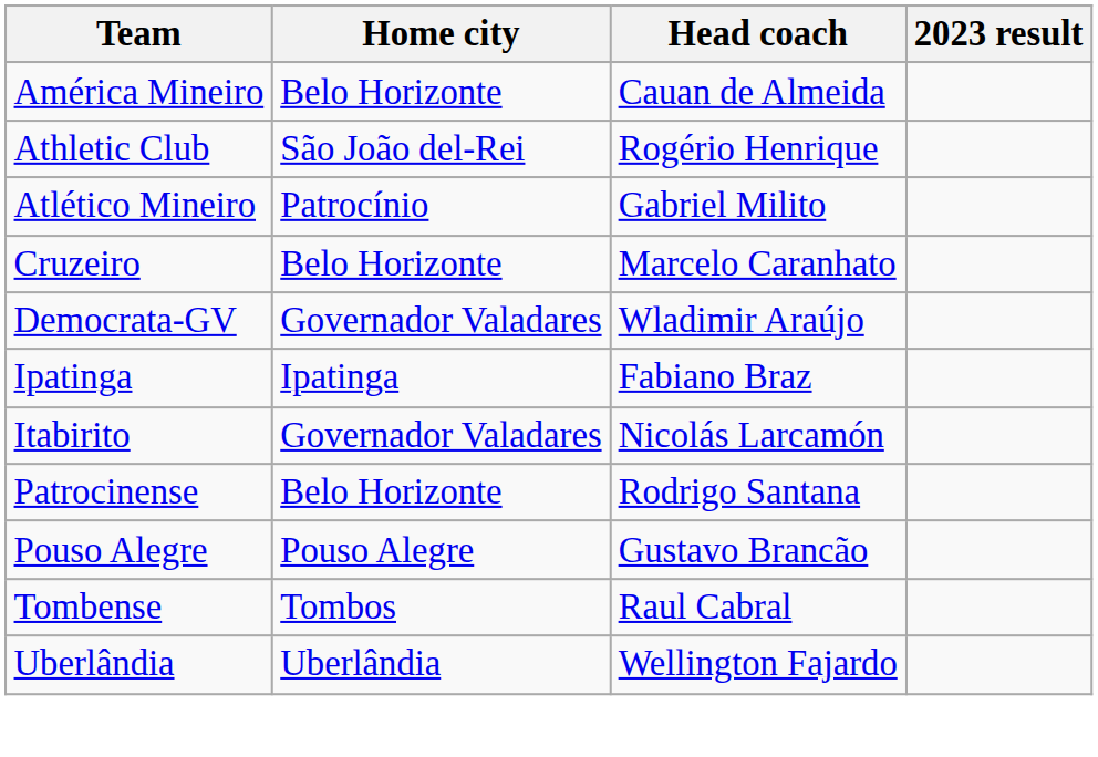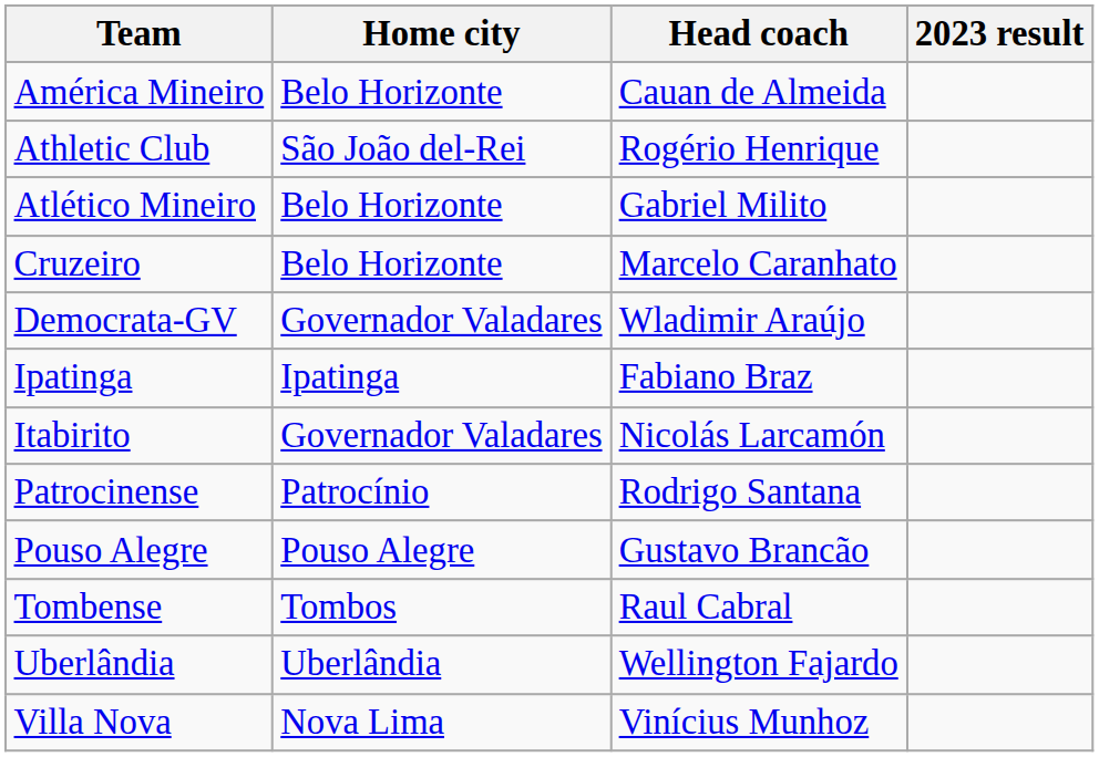Atlético Mineiro | Home city: Patrocínio -> Belo Horizonte
Patrocinense | Home city: Belo Horizonte -> Patrocínio
+ row: Villa Nova | Nova Lima | Vinícius Munhoz
